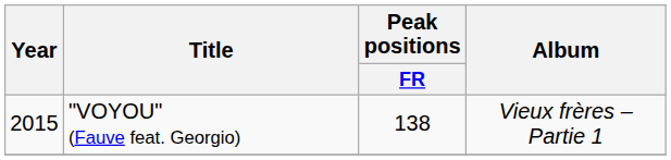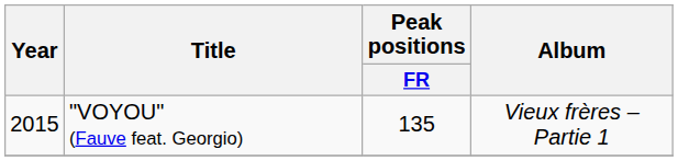"VOYOU" (Fauve feat. Georgio) | Peak positions / FR: 138 -> 135
